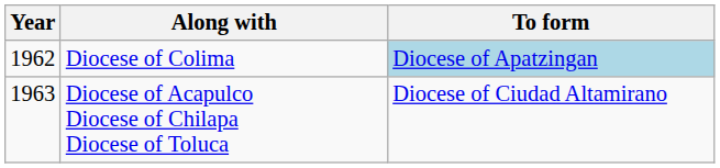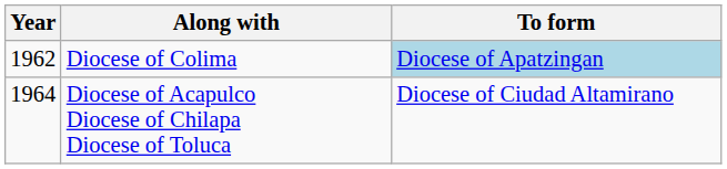Diocese of Acapulco Diocese of Chilapa Diocese of Toluca | Year: 1963 -> 1964
